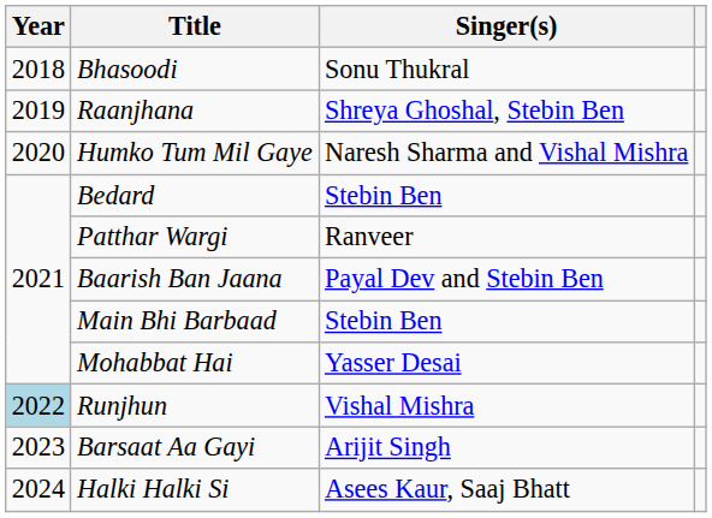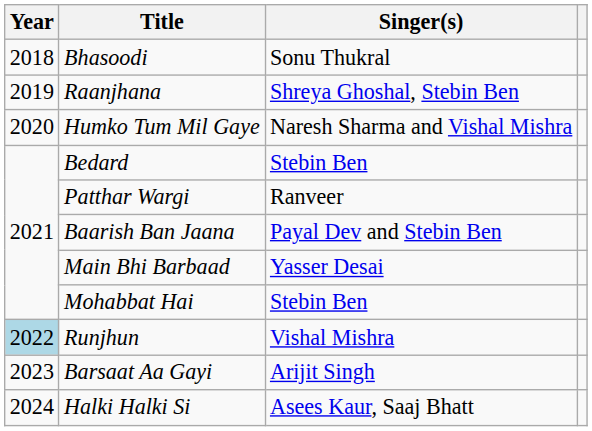Main Bhi Barbaad | Singer(s): Stebin Ben -> Yasser Desai
Mohabbat Hai | Singer(s): Yasser Desai -> Stebin Ben
